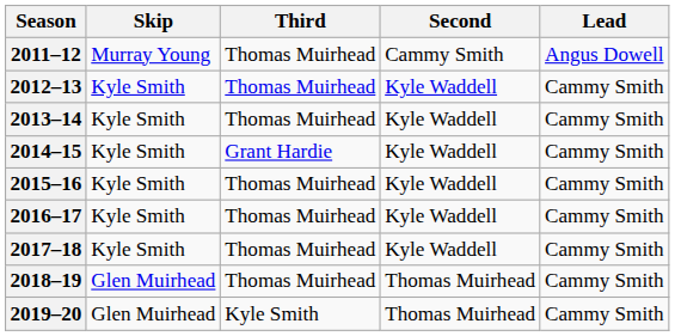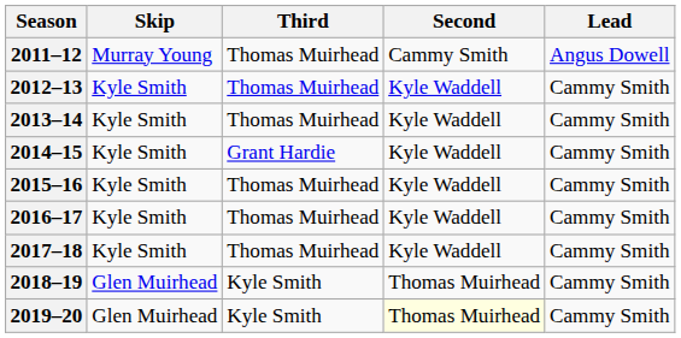2018–19 | Third: Thomas Muirhead -> Kyle Smith
2019–20 | Second: no background -> lightyellow background
